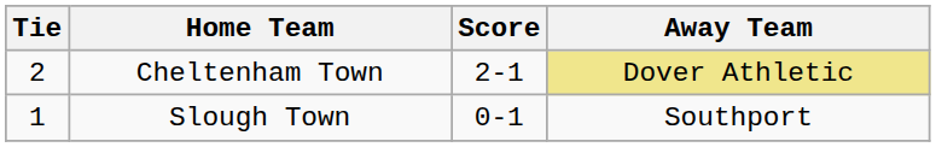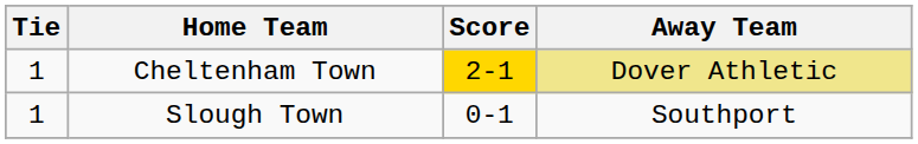Cheltenham Town | Tie: 2 -> 1
Cheltenham Town | Score: no background -> gold background
